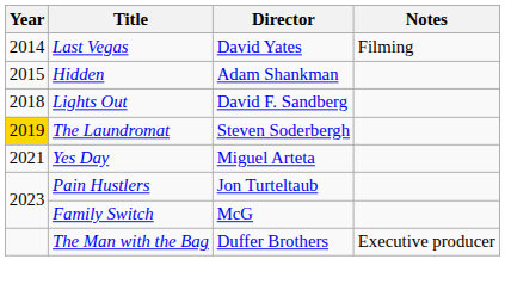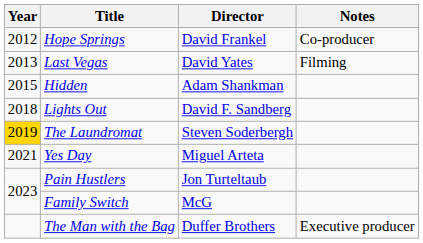+ row: 2012 | Hope Springs | David Frankel | Co-producer
Last Vegas | Year: 2014 -> 2013
